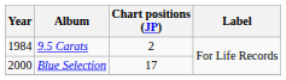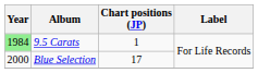9.5 Carats | Year: no background -> lightgreen background
9.5 Carats | Chart positions (JP): 2 -> 1
